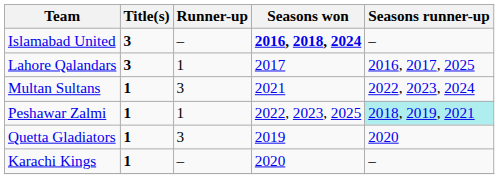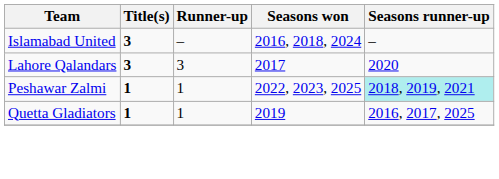Islamabad United | Seasons won: bold -> normal
Lahore Qalandars | Runner-up: 1 -> 3
Lahore Qalandars | Seasons runner-up: 2016, 2017, 2025 -> 2020
- row: Multan Sultans | 1 | 3 | 2021 | 2022, 2023, 2024
Quetta Gladiators | Runner-up: 3 -> 1
Quetta Gladiators | Seasons runner-up: 2020 -> 2016, 2017, 2025
- row: Karachi Kings | 1 | – | 2020 | –
